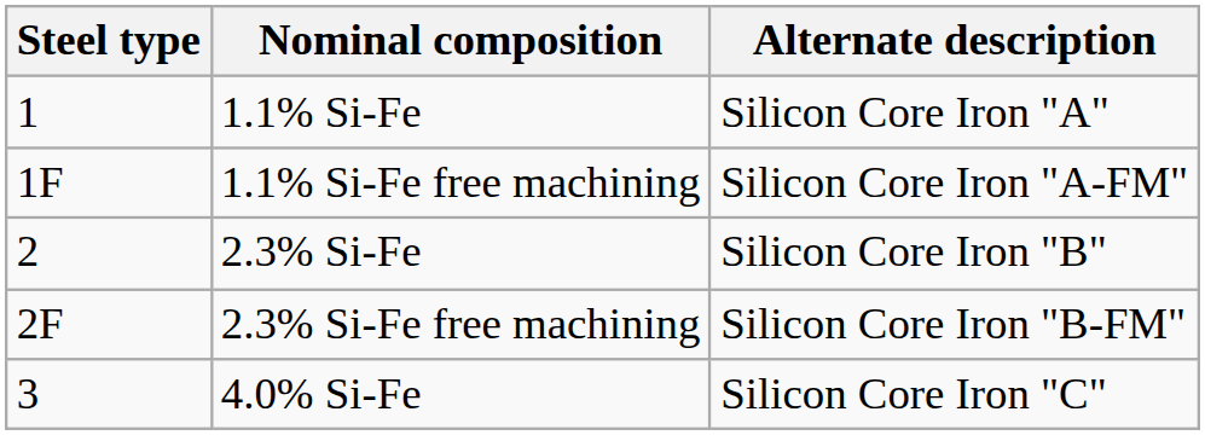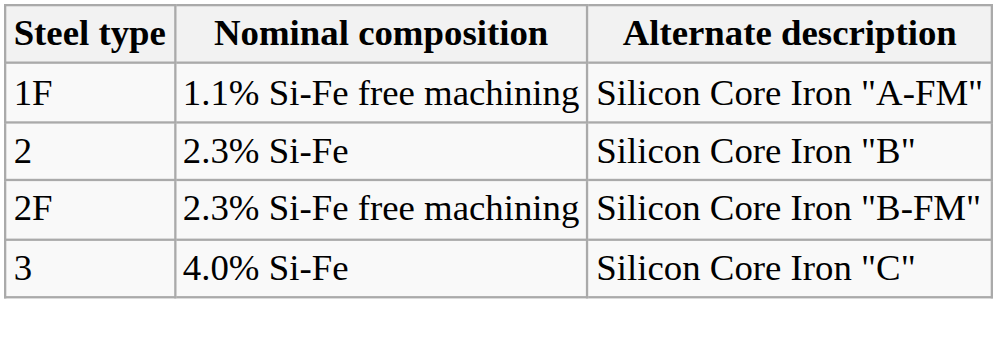- row: 1 | 1.1% Si-Fe | Silicon Core Iron "A"
